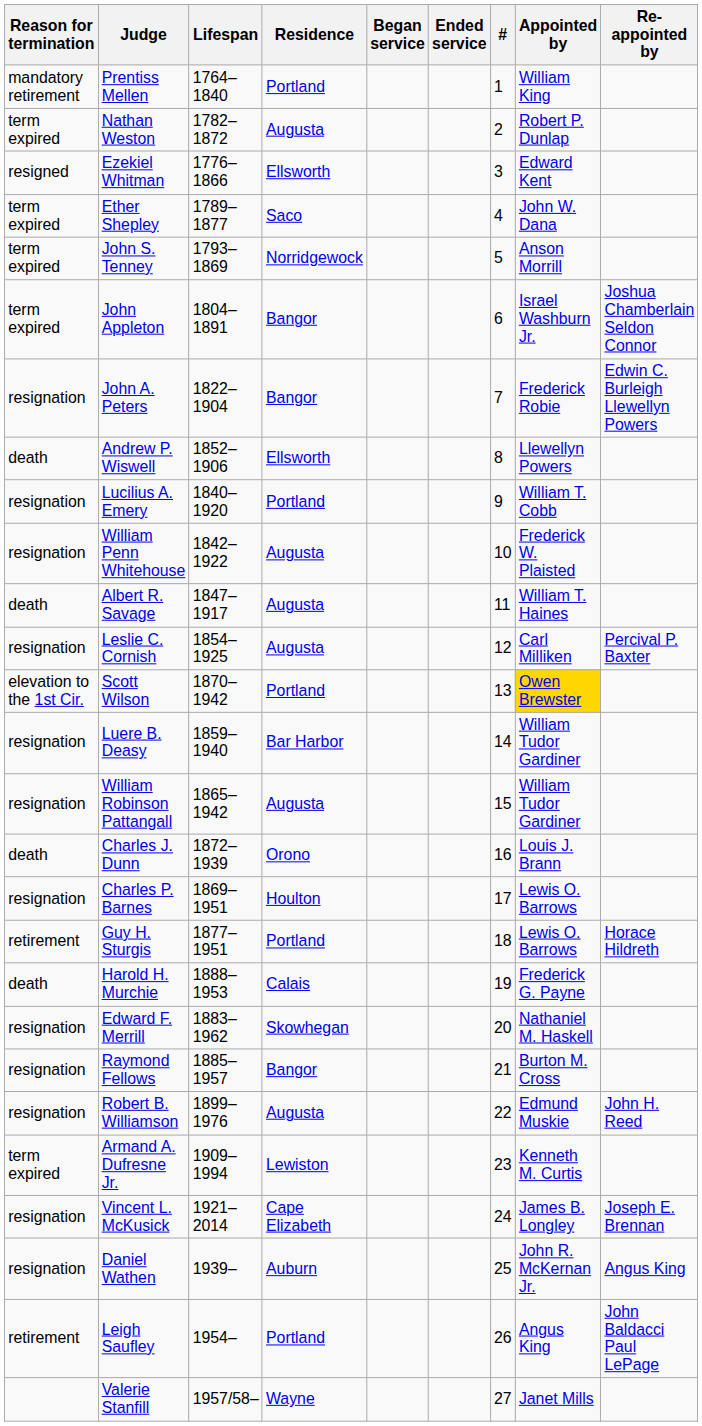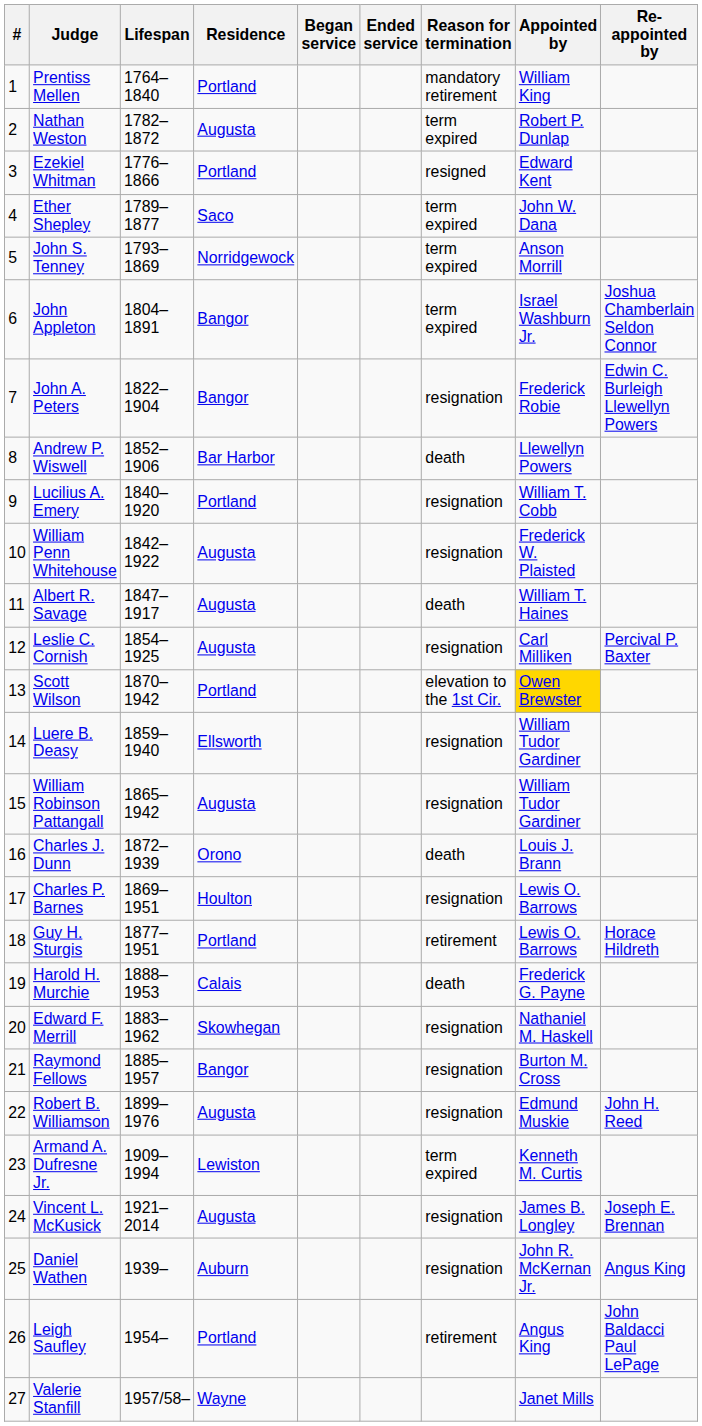columns swapped: # <-> Reason for termination
Ezekiel Whitman | Residence: Ellsworth -> Portland
Andrew P. Wiswell | Residence: Ellsworth -> Bar Harbor
Luere B. Deasy | Residence: Bar Harbor -> Ellsworth
Vincent L. McKusick | Residence: Cape Elizabeth -> Augusta
